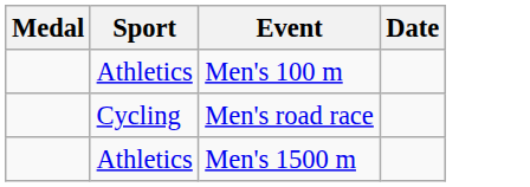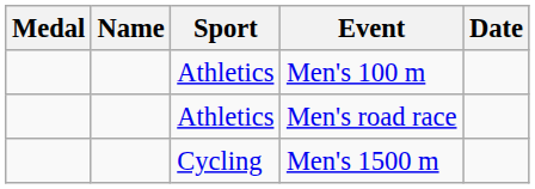+ column: Name
Men's road race | Sport: Cycling -> Athletics
Men's 1500 m | Sport: Athletics -> Cycling
